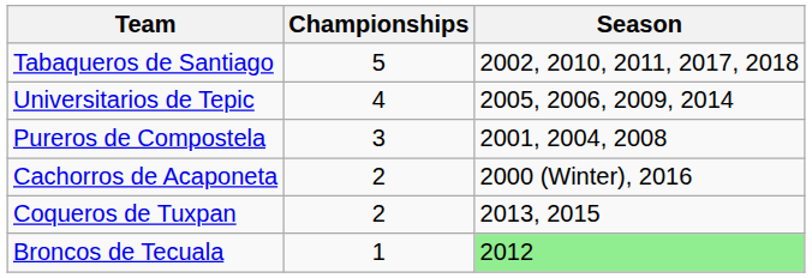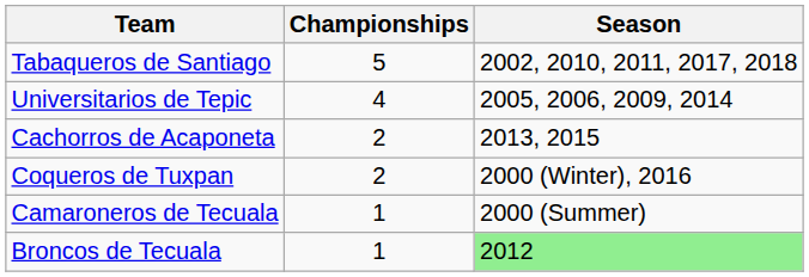- row: Pureros de Compostela | 3 | 2001, 2004, 2008
Cachorros de Acaponeta | Season: 2000 (Winter), 2016 -> 2013, 2015
Coqueros de Tuxpan | Season: 2013, 2015 -> 2000 (Winter), 2016
+ row: Camaroneros de Tecuala | 1 | 2000 (Summer)
